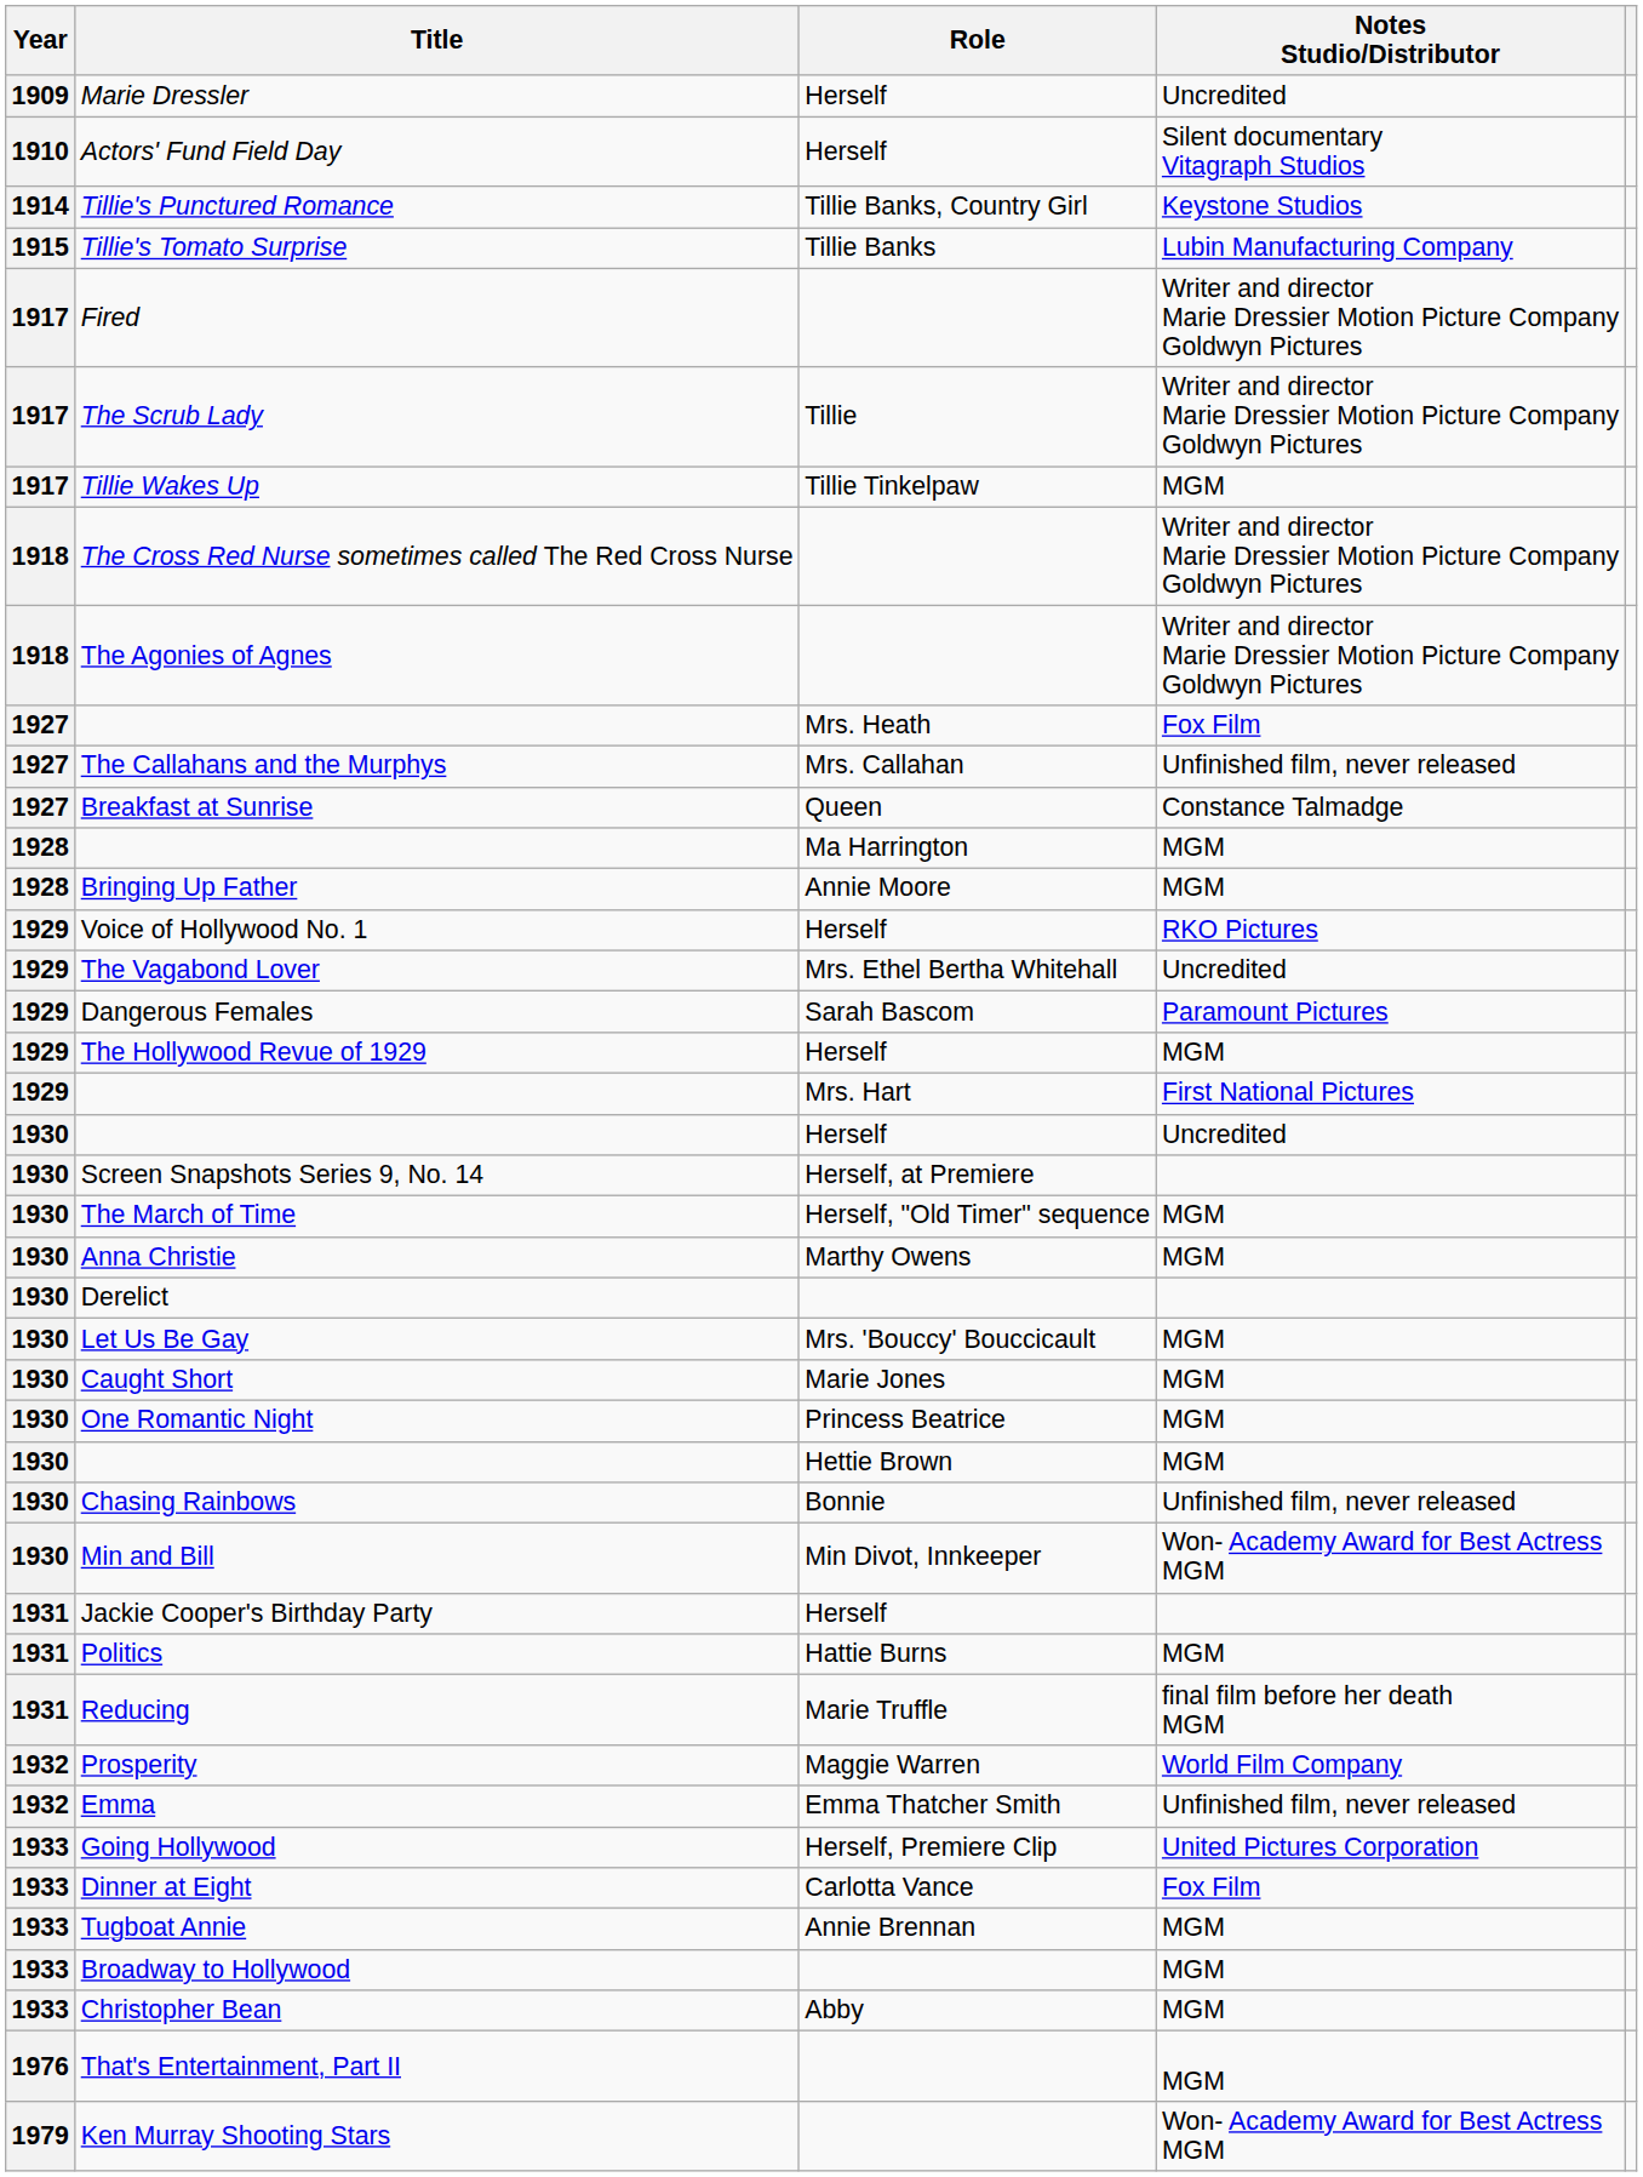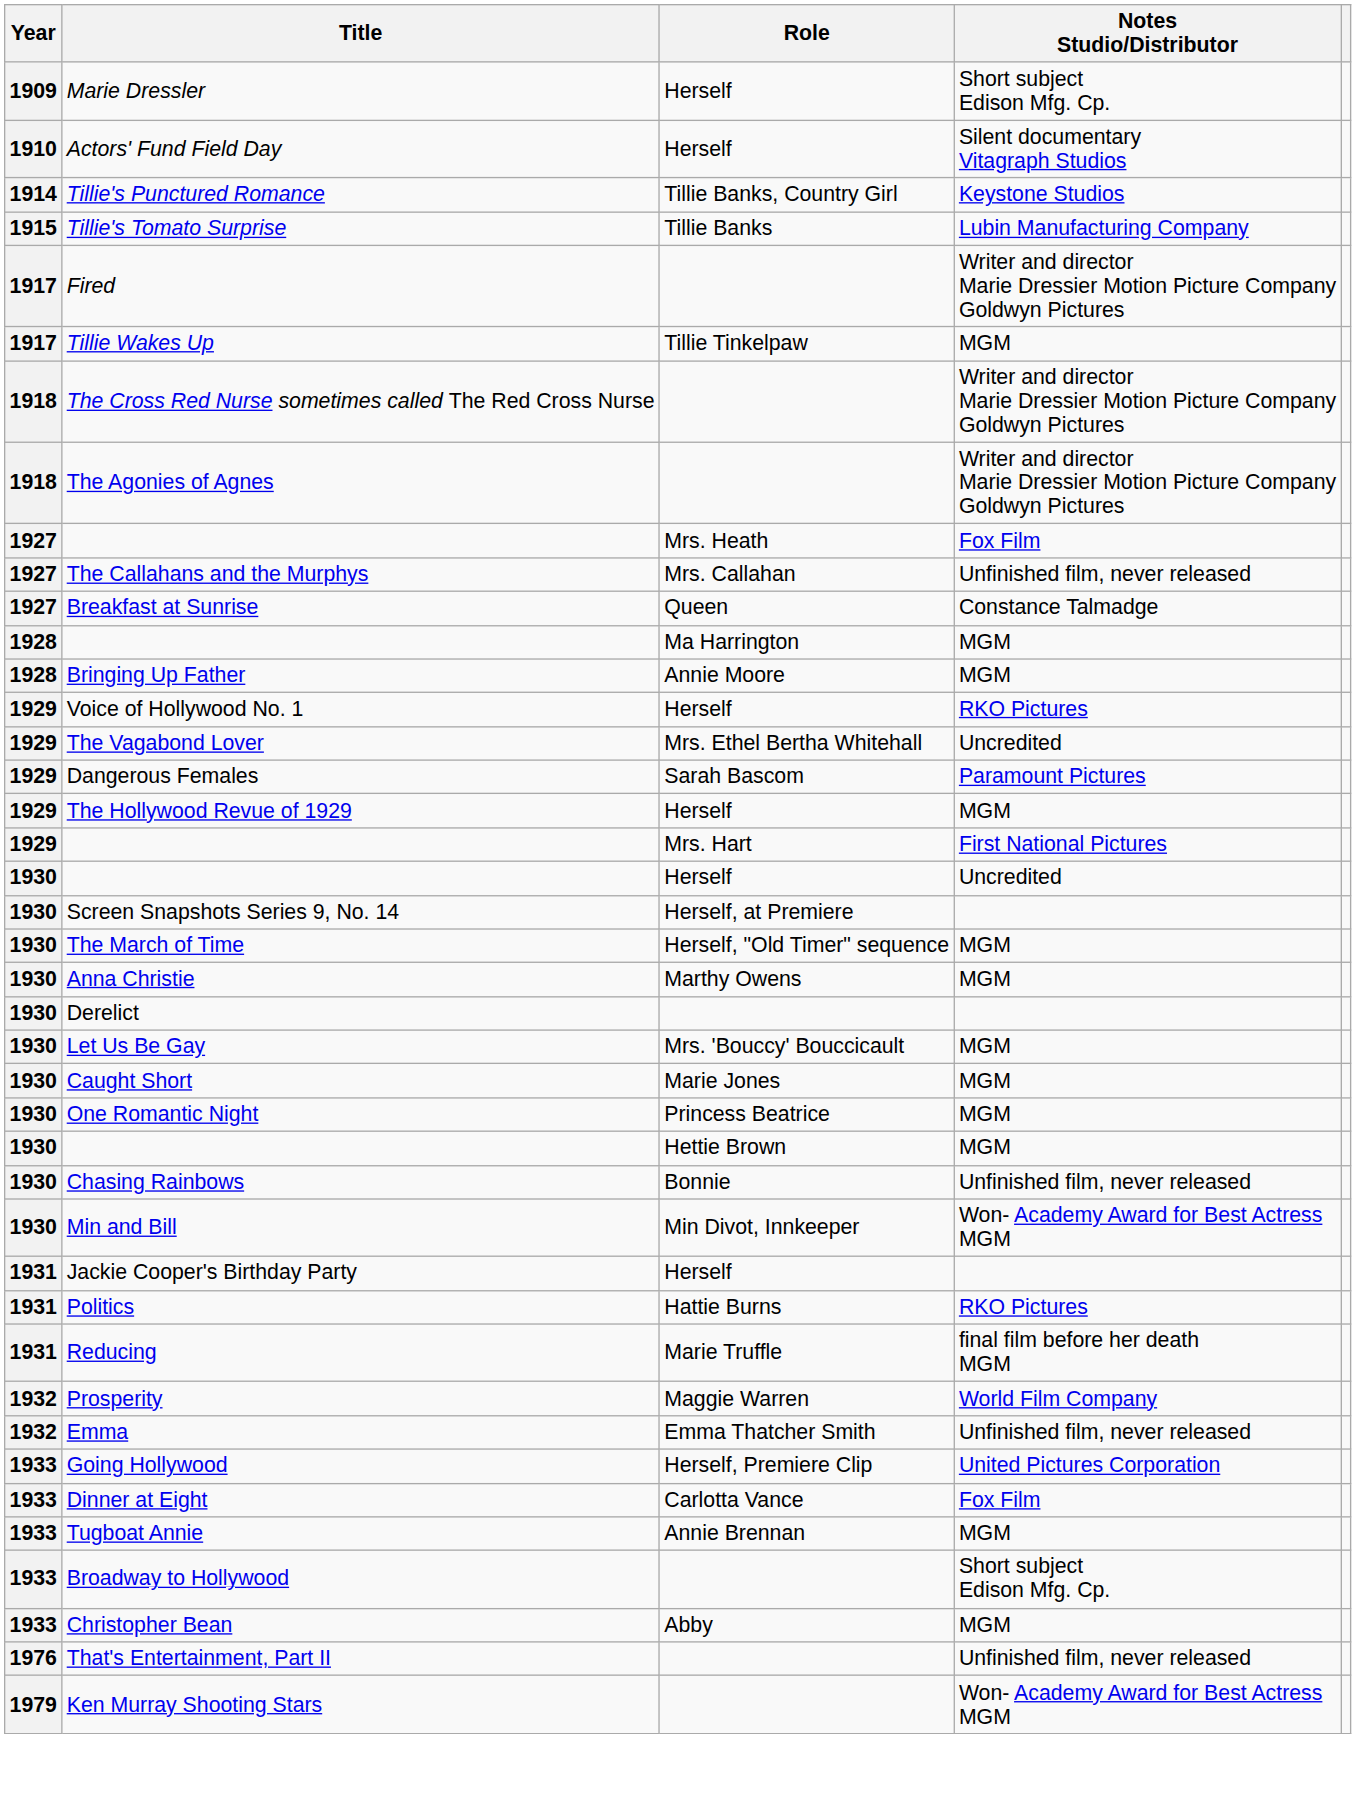Marie Dressler | Notes Studio/Distributor: Uncredited -> Short subject Edison Mfg. Cp.
- row: 1917 | The Scrub Lady | Tillie | Writer and director Marie Dressier Motion Picture Company Goldwyn Pictures
Politics | Notes Studio/Distributor: MGM -> RKO Pictures
Broadway to Hollywood | Notes Studio/Distributor: MGM -> Short subject Edison Mfg. Cp.
That's Entertainment, Part II | Notes Studio/Distributor: MGM -> Unfinished film, never released
